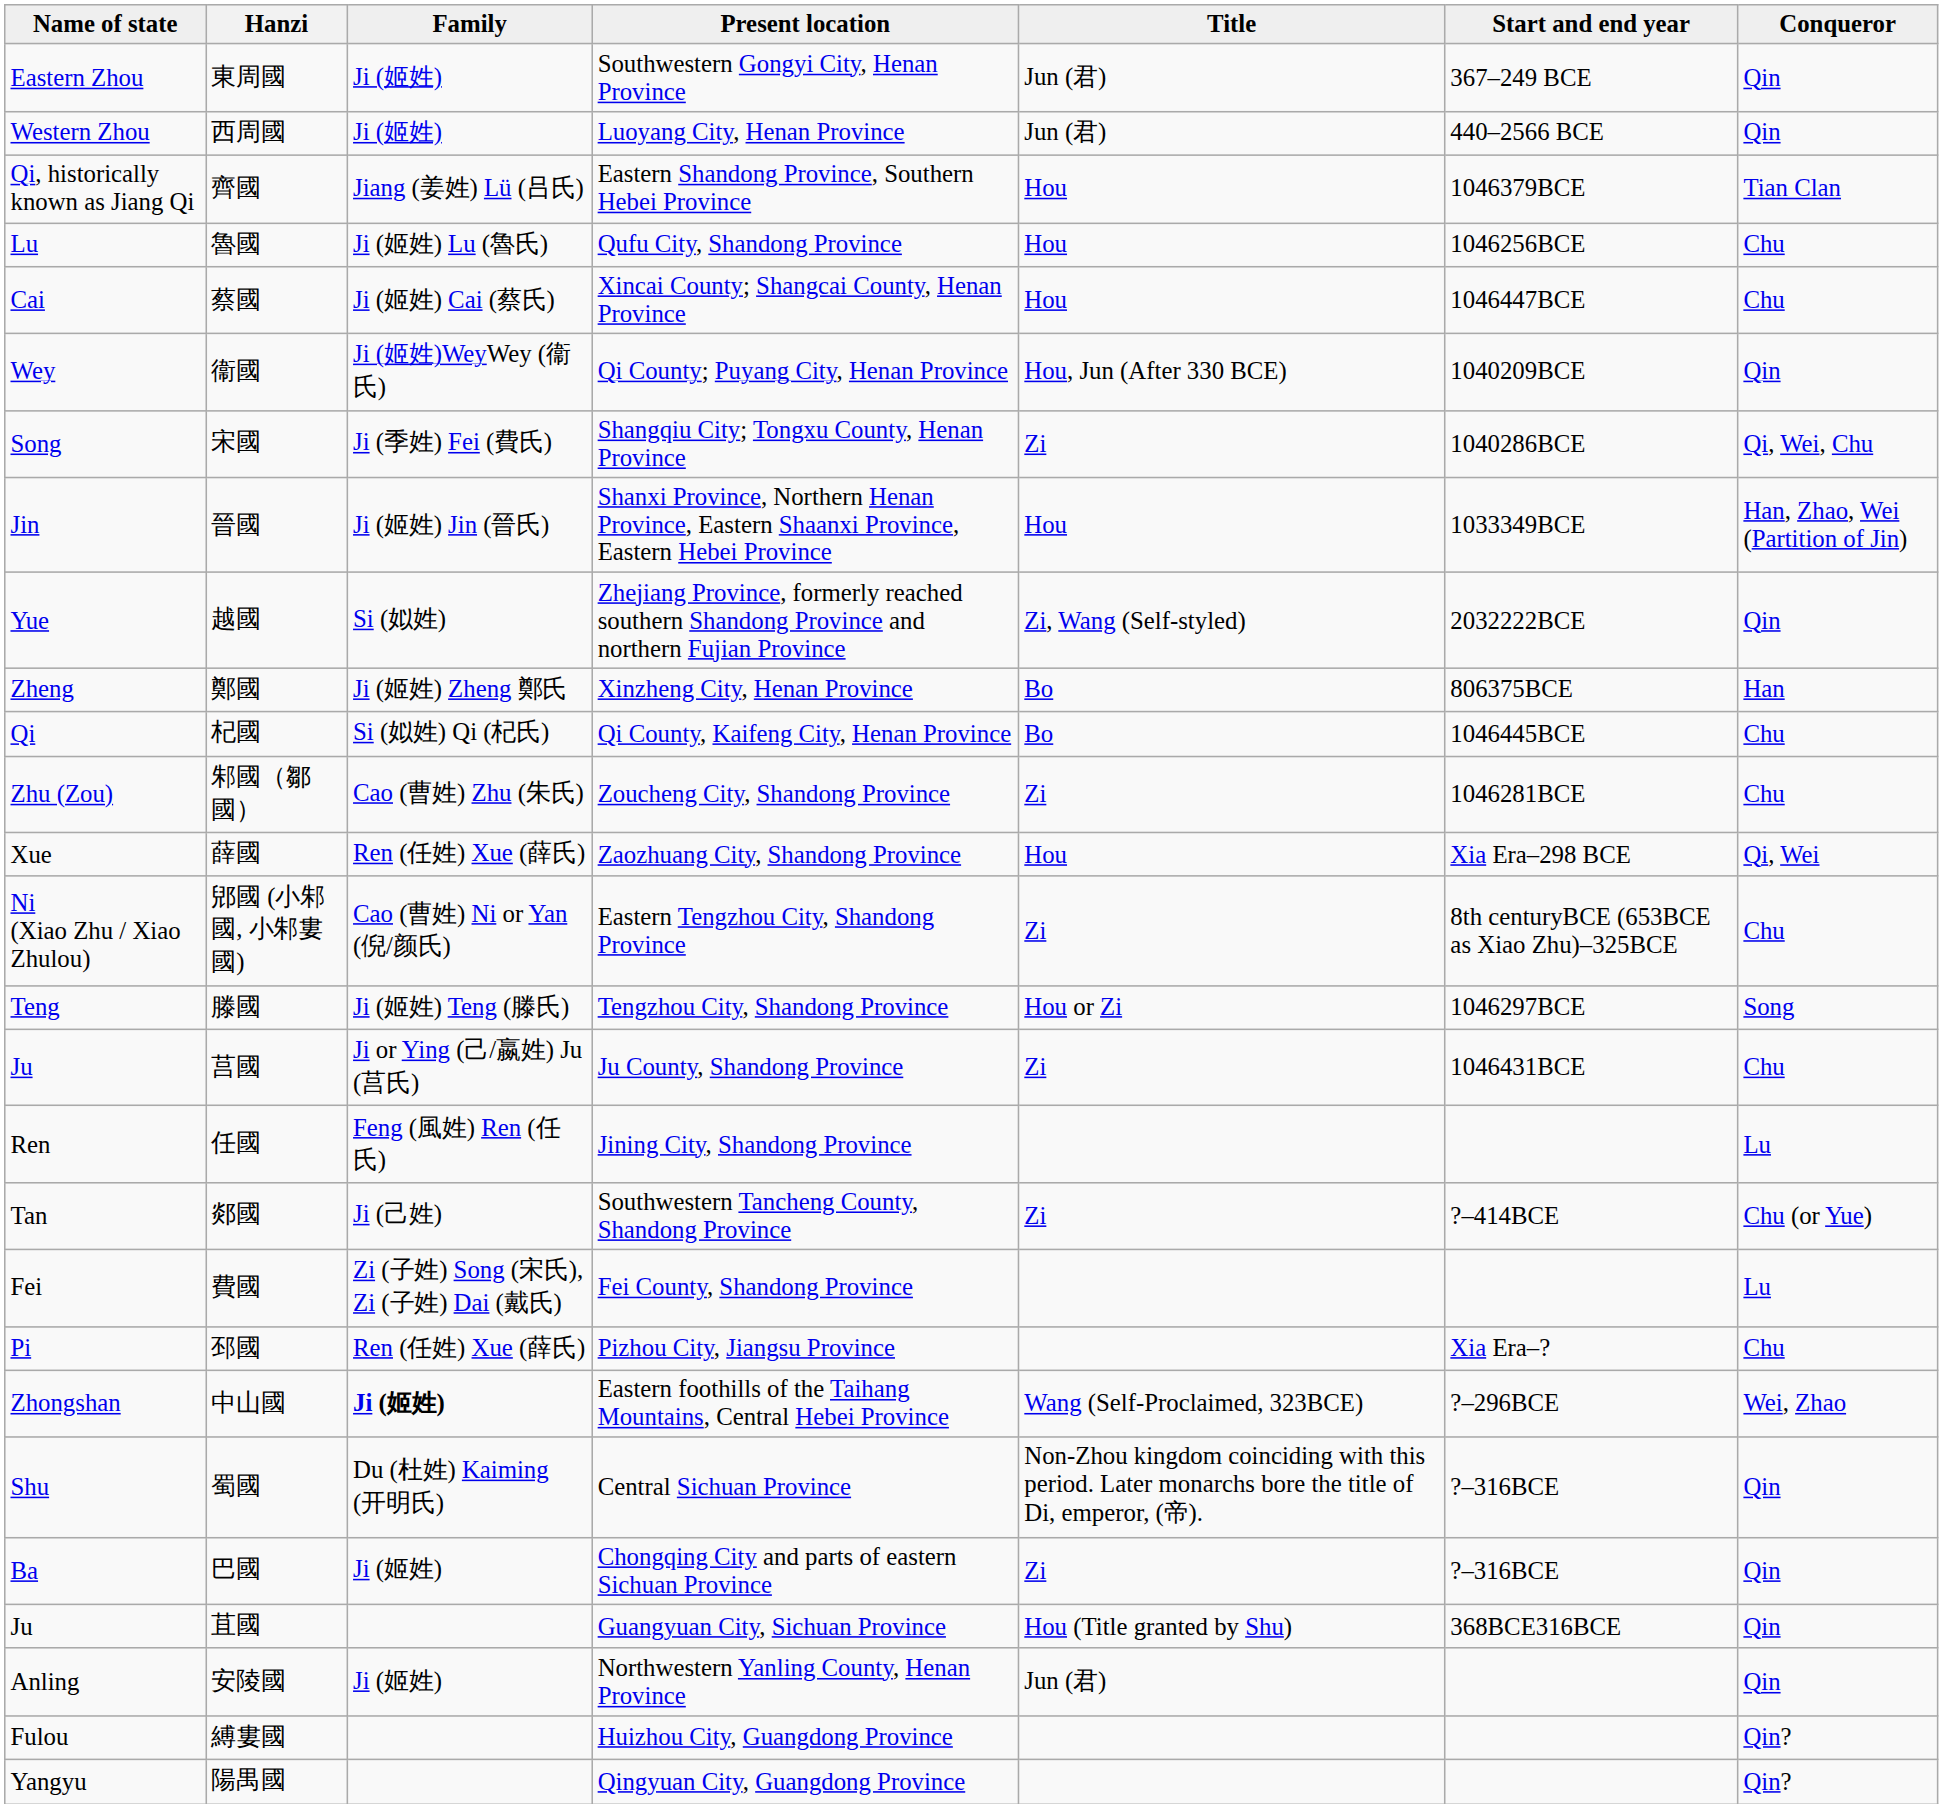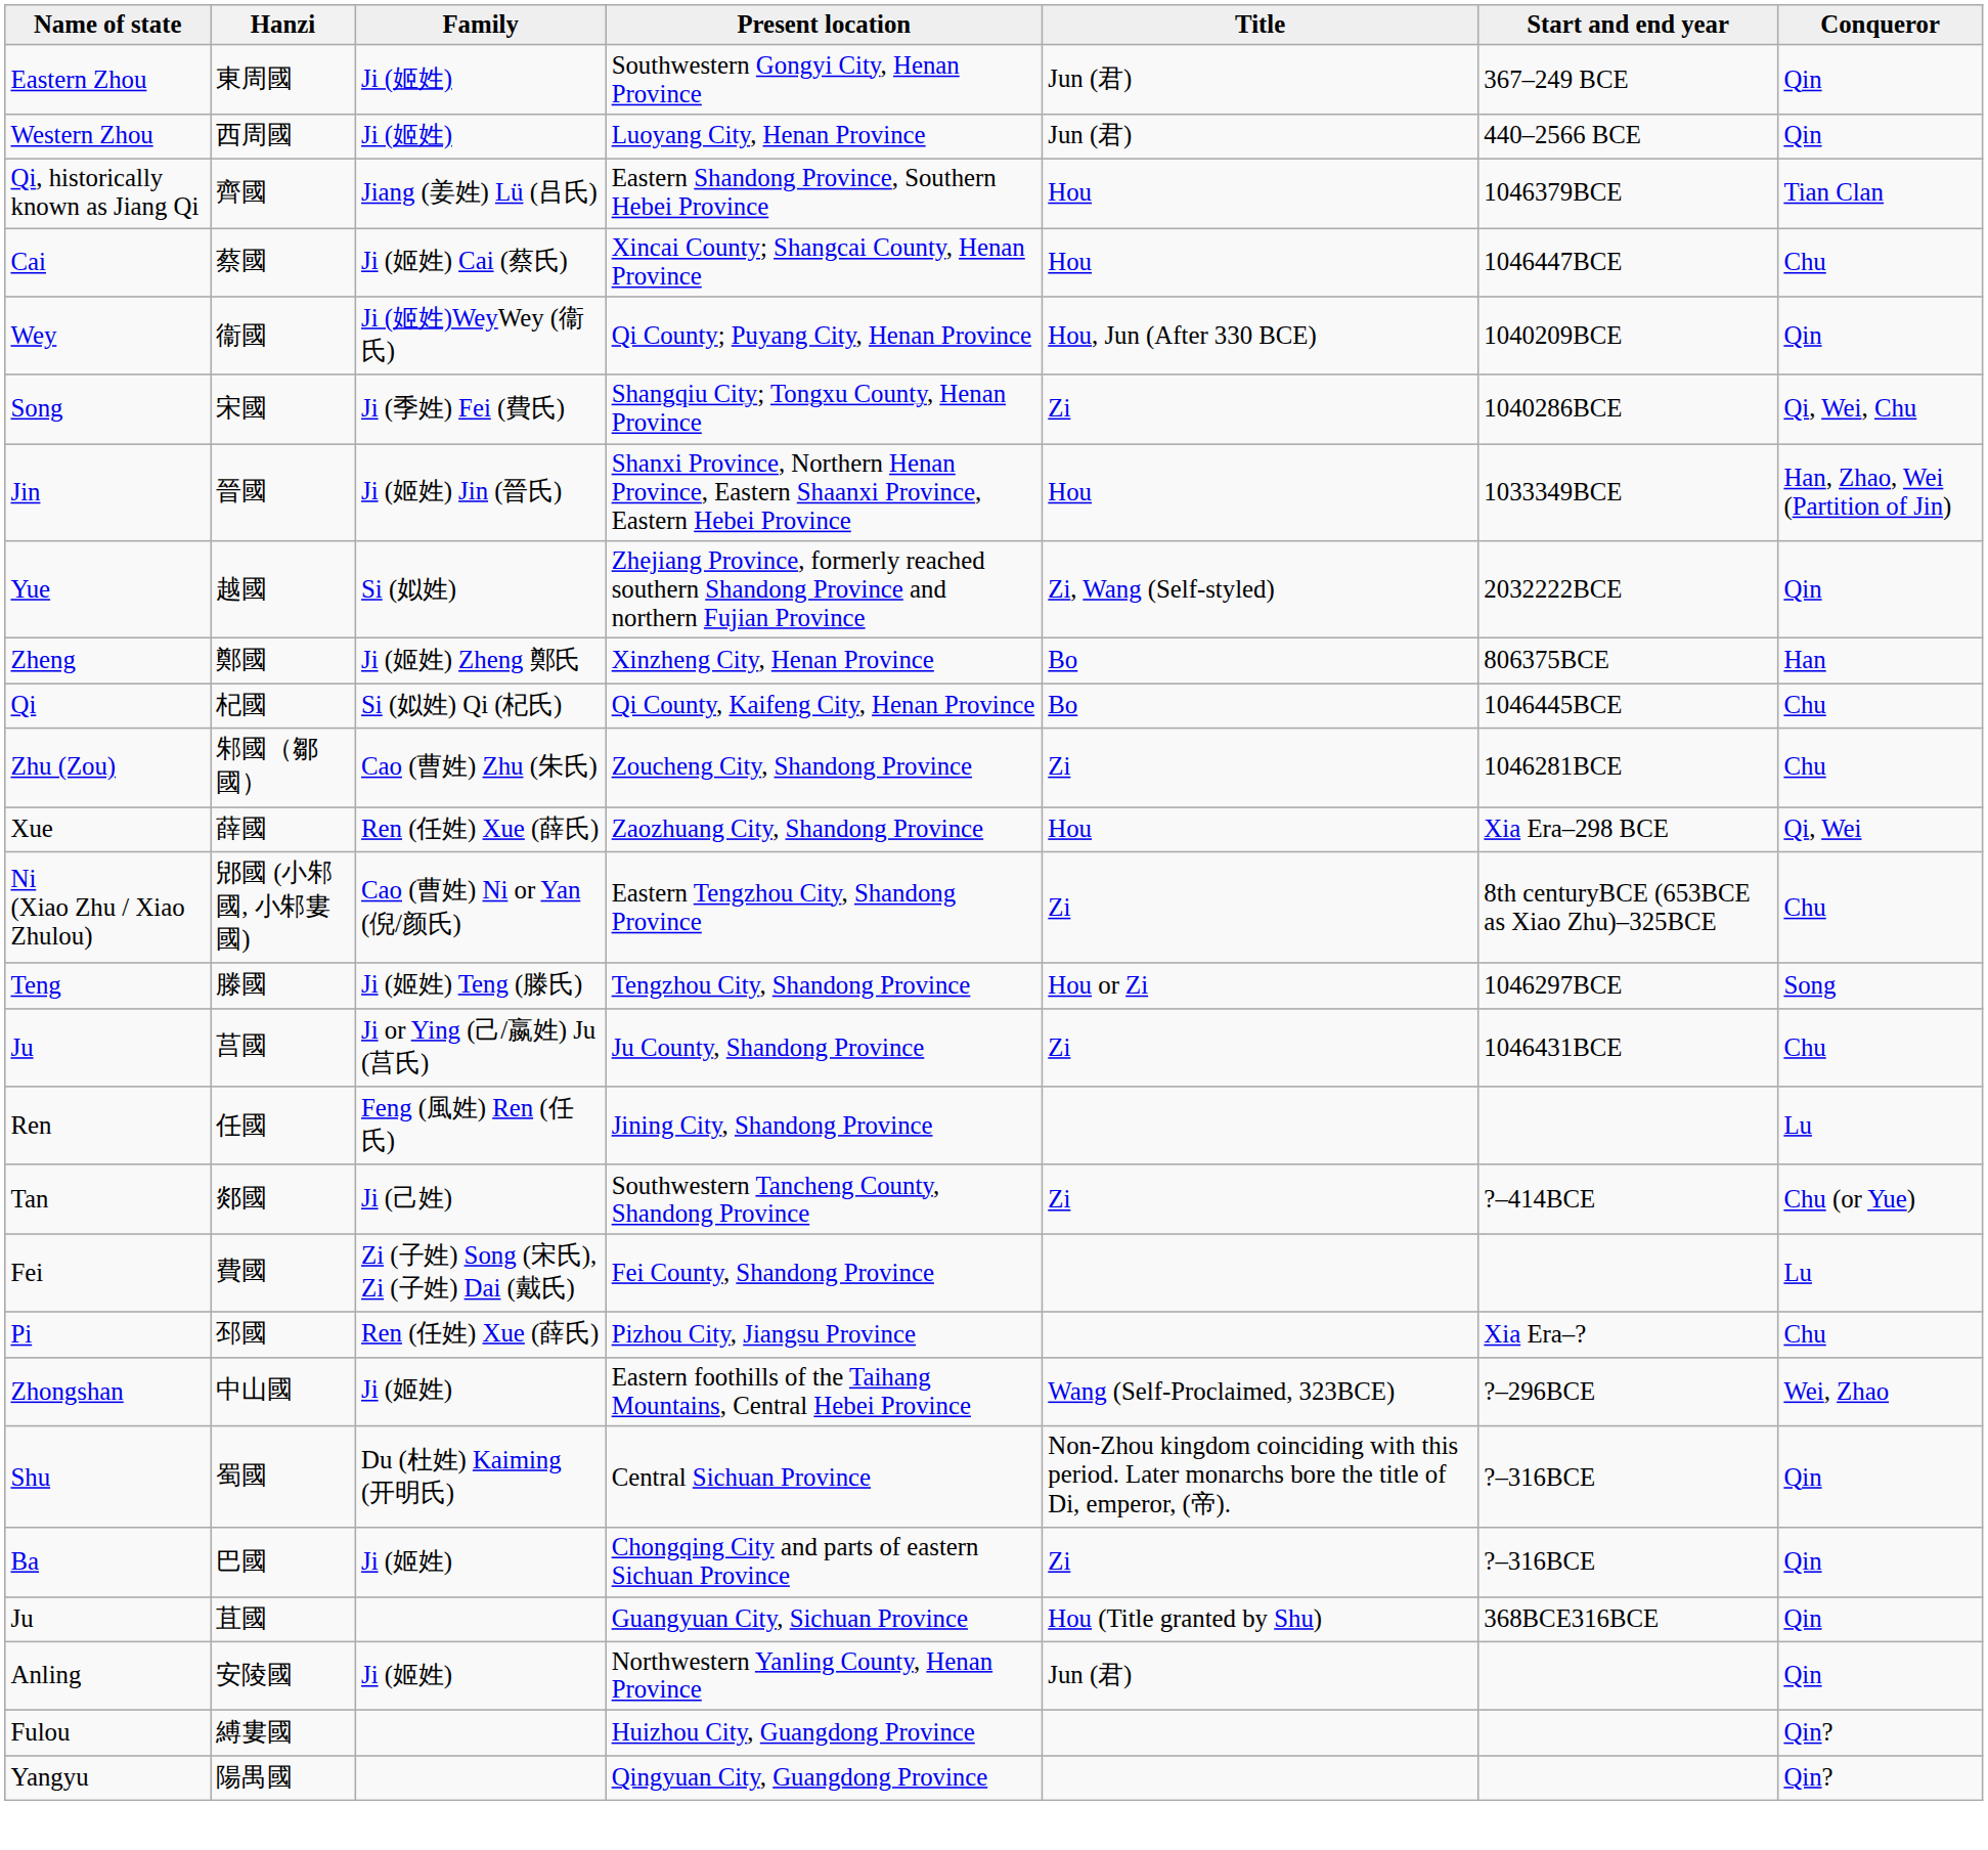- row: Lu | 魯國 | Ji (姬姓) Lu (魯氏) | Qufu City, Shandong Province | Hou | 1046256BCE | Chu
中山國 | Family: bold -> normal
